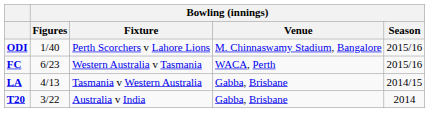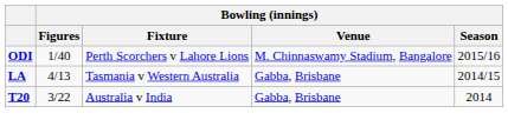- row: FC | 6/23 | Western Australia v Tasmania | WACA, Perth | 2015/16
